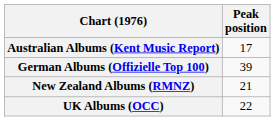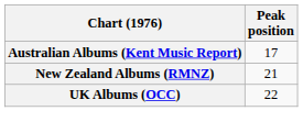- row: German Albums (Offizielle Top 100) | 39
